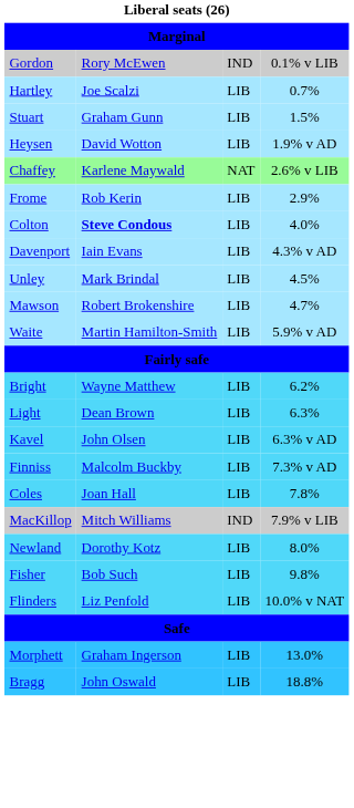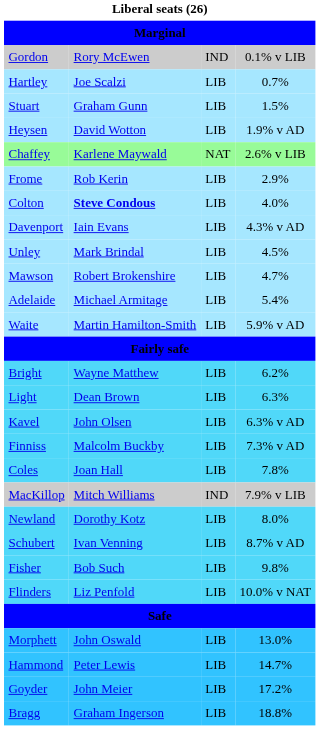+ row: Adelaide | Michael Armitage | LIB | 5.4%
+ row: Schubert | Ivan Venning | LIB | 8.7% v AD
Morphett | column 2: Graham Ingerson -> John Oswald
+ row: Hammond | Peter Lewis | LIB | 14.7%
+ row: Goyder | John Meier | LIB | 17.2%
Bragg | column 2: John Oswald -> Graham Ingerson
